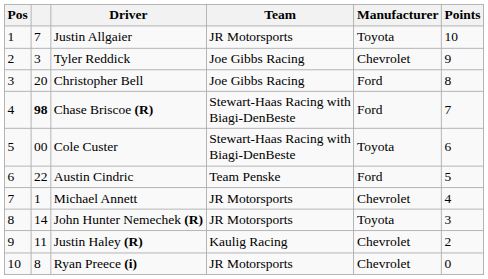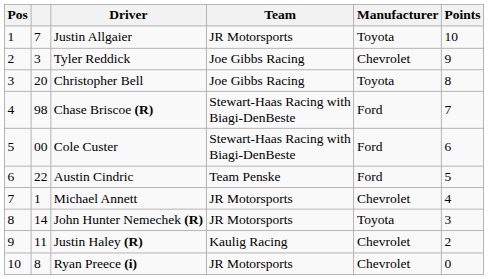Christopher Bell | Manufacturer: Ford -> Toyota
Chase Briscoe (R) | column 2: bold -> normal
Cole Custer | Manufacturer: Toyota -> Ford
